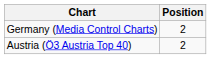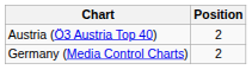rows swapped: Austria (Ö3 Austria Top 40) <-> Germany (Media Control Charts)
